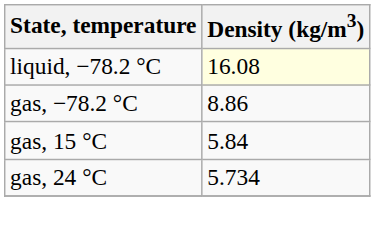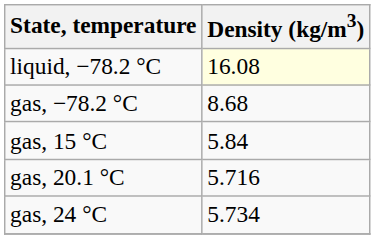gas, −78.2 °C | Density (kg/m3): 8.86 -> 8.68
+ row: gas, 20.1 °C | 5.716
